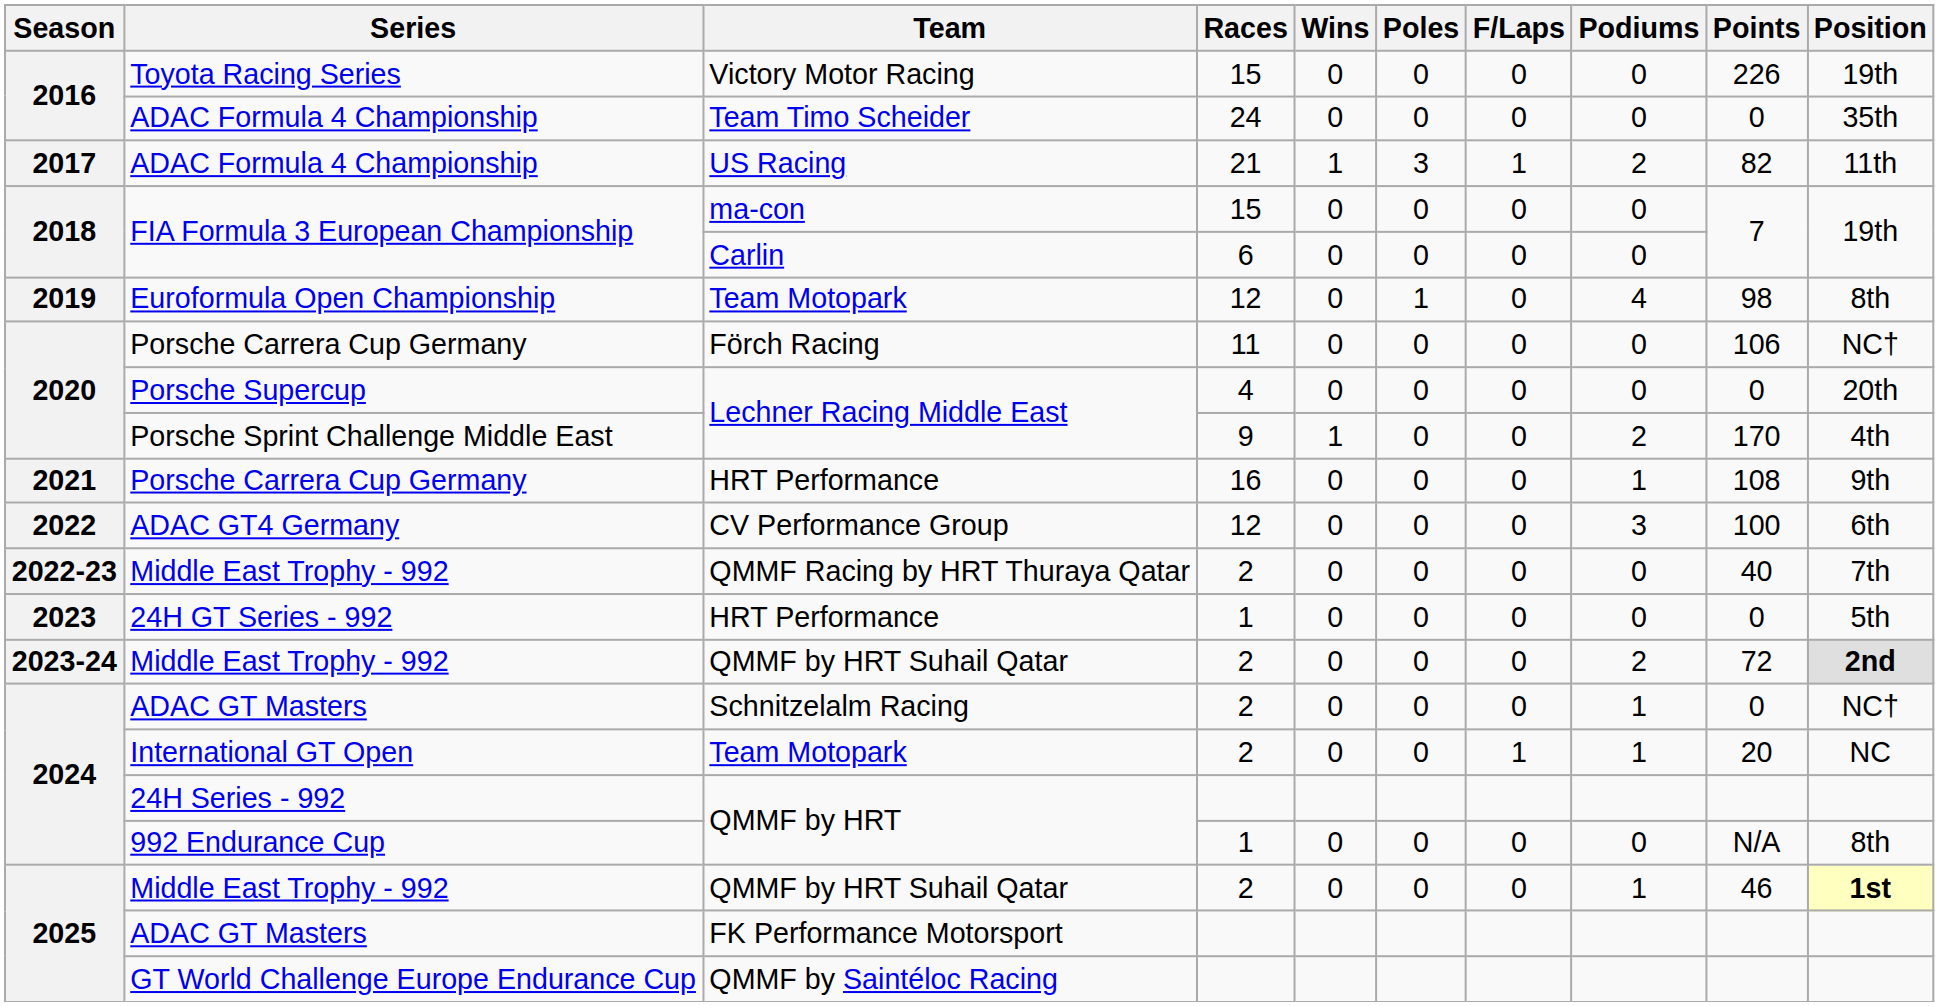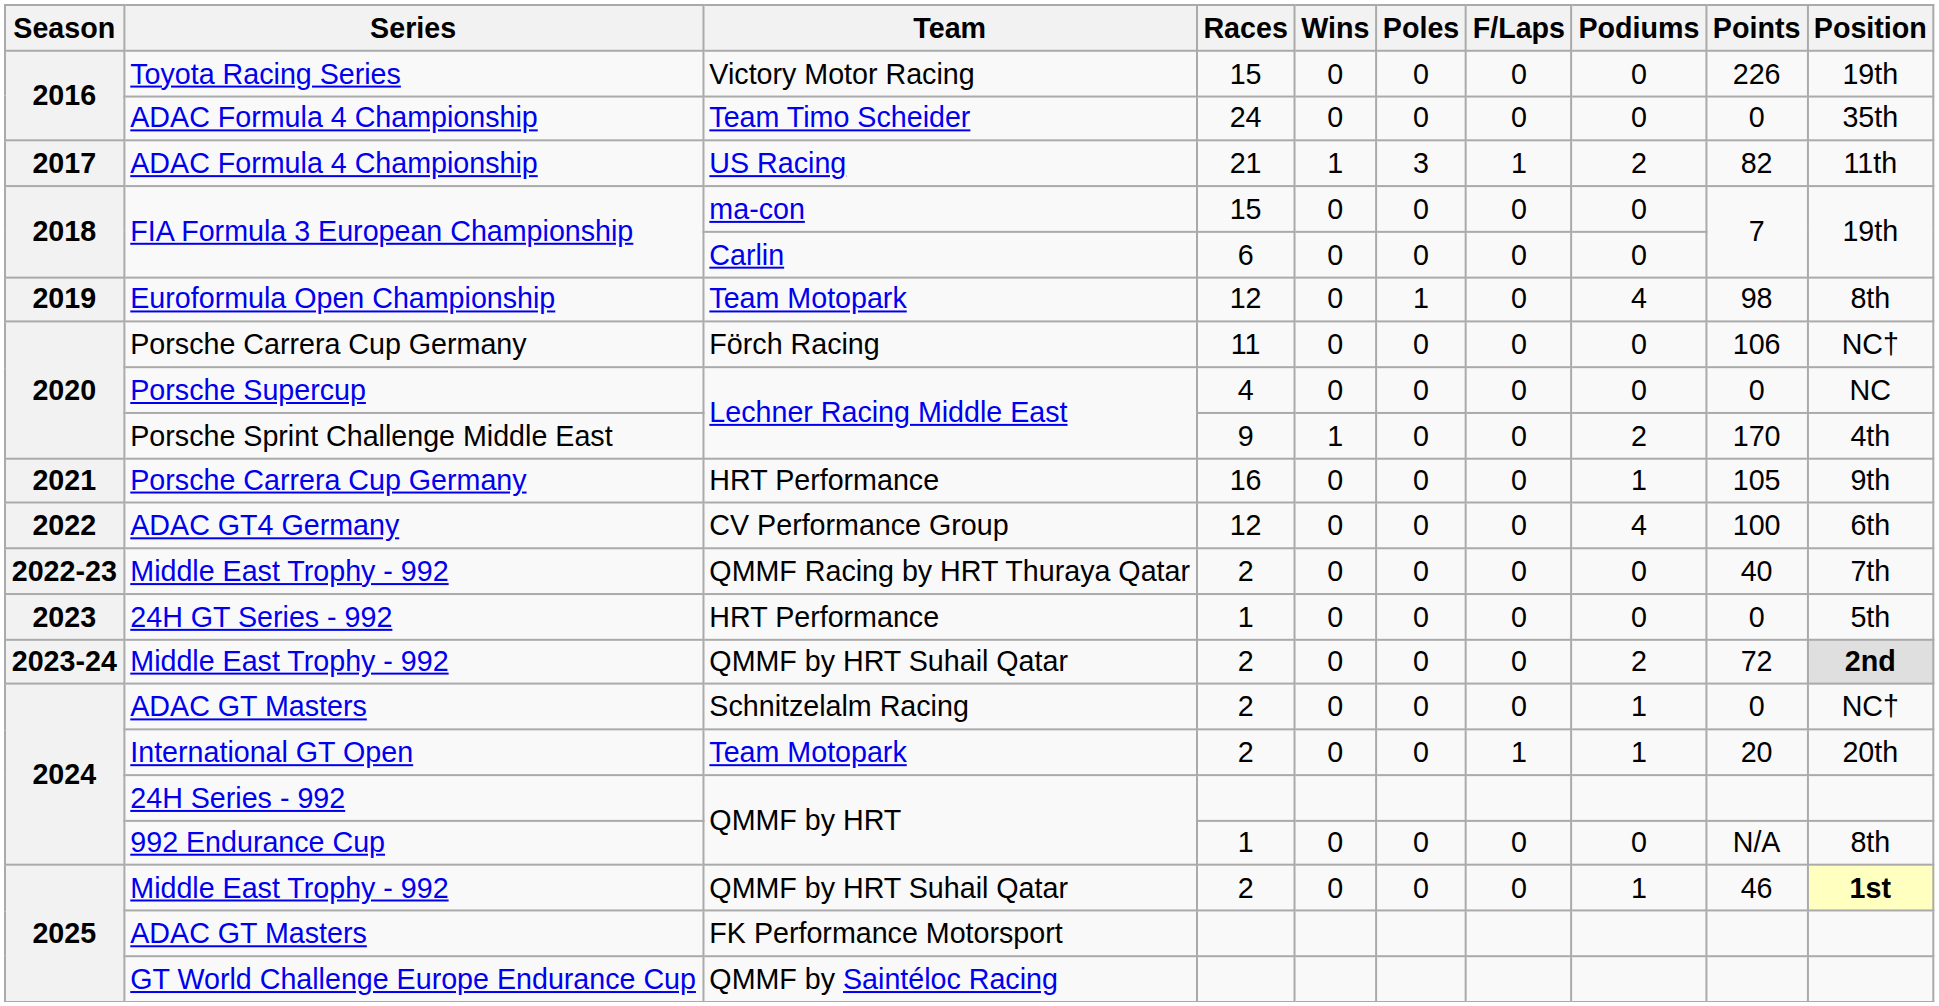Porsche Supercup / Lechner Racing Middle East | Position: 20th -> NC
Porsche Carrera Cup Germany / HRT Performance | Points: 108 -> 105
CV Performance Group | Podiums: 3 -> 4
International GT Open / Team Motopark | Position: NC -> 20th
